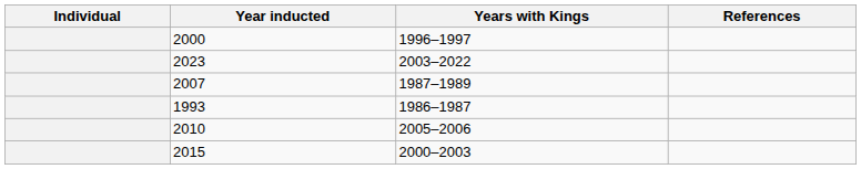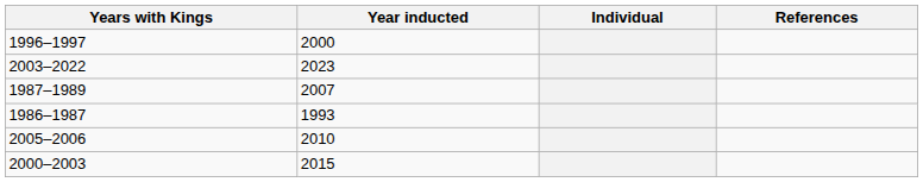columns swapped: Individual <-> Years with Kings
